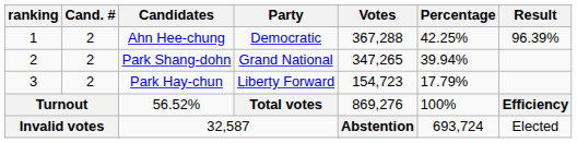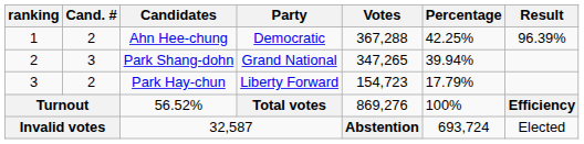Park Shang-dohn | Cand. #: 2 -> 3
